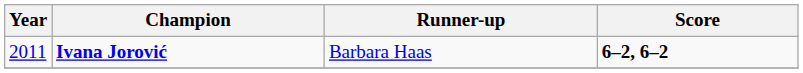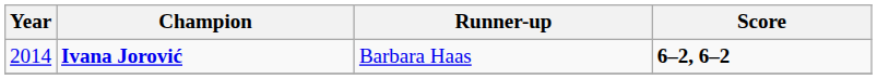Ivana Jorović | Year: 2011 -> 2014
